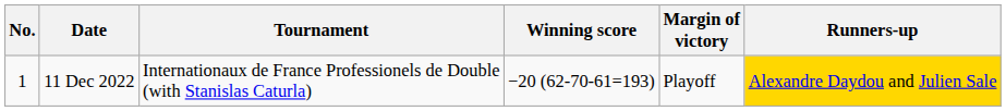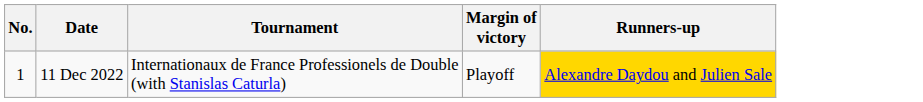- column: Winning score | −20 (62-70-61=193)
